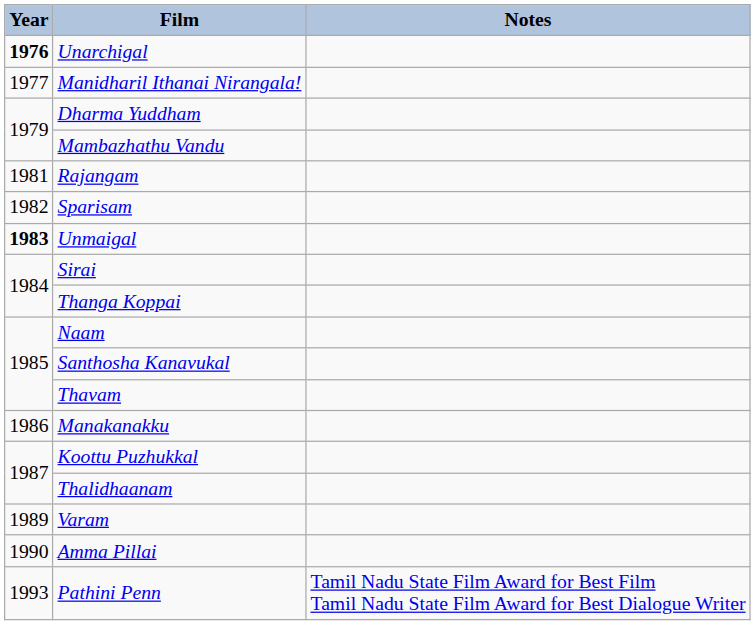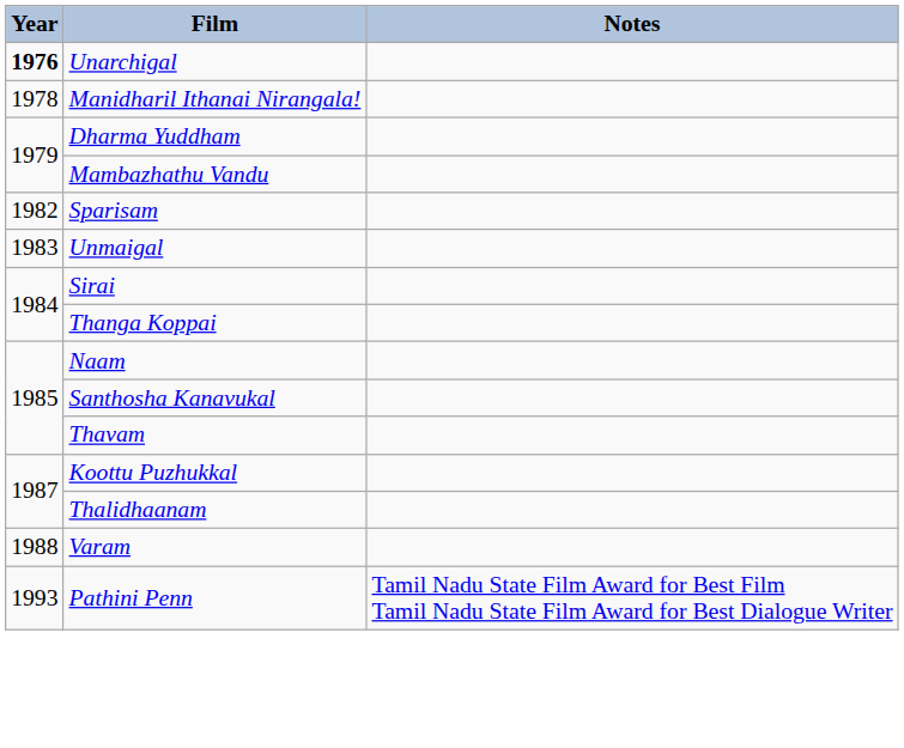Manidharil Ithanai Nirangala! | Year: 1977 -> 1978
- row: 1981 | Rajangam
Unmaigal | Year: bold -> normal
- row: 1986 | Manakanakku
Varam | Year: 1989 -> 1988
- row: 1990 | Amma Pillai
